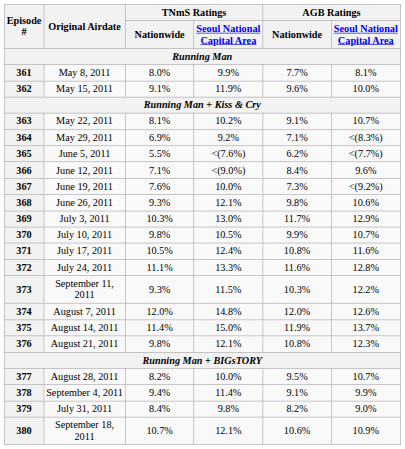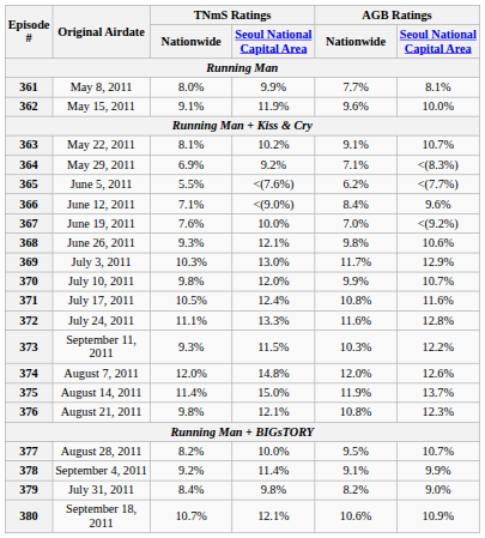367 | AGB Ratings / Nationwide: 7.3% -> 7.0%
370 | TNmS Ratings / Seoul National Capital Area: 10.5% -> 12.0%
378 | TNmS Ratings / Nationwide: 9.4% -> 9.2%
